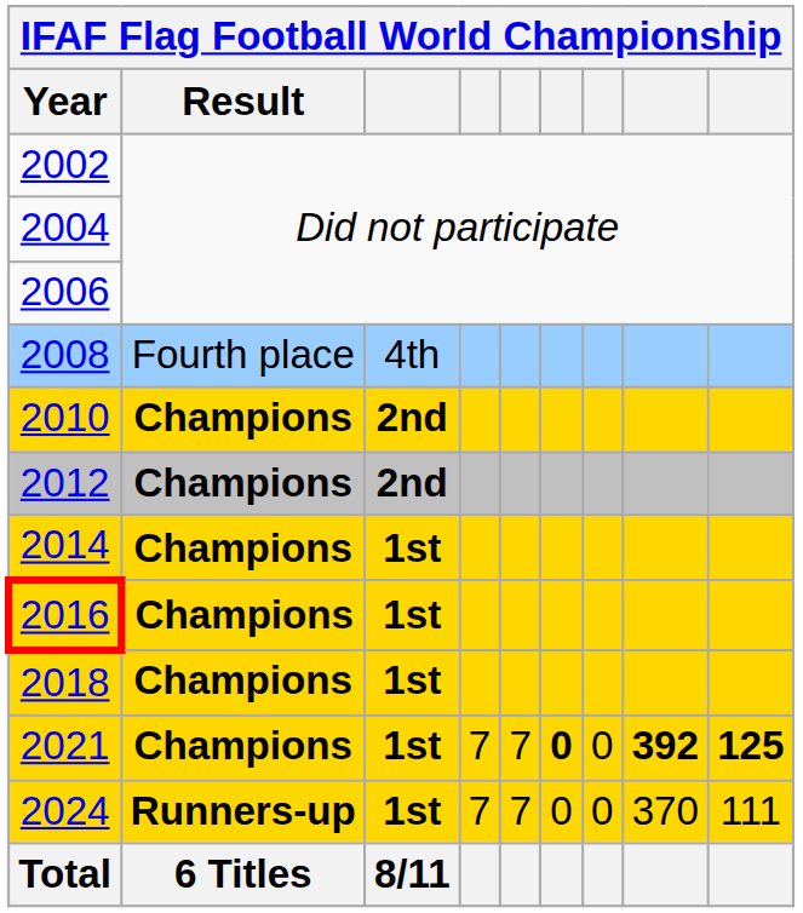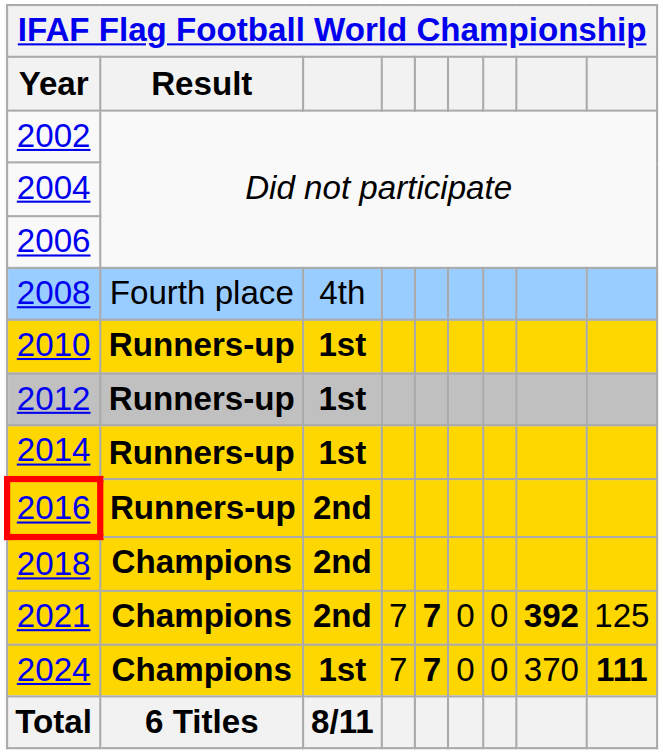2010 | Result: Champions -> Runners-up
2010 | column 3: 2nd -> 1st
2012 | Result: Champions -> Runners-up
2012 | column 3: 2nd -> 1st
2014 | Result: Champions -> Runners-up
2016 | Result: Champions -> Runners-up
2016 | column 3: 1st -> 2nd
2018 | column 3: 1st -> 2nd
2021 | column 3: 1st -> 2nd
2021 | column 5: normal -> bold
2021 | column 6: bold -> normal
2021 | column 9: bold -> normal
2024 | Result: Runners-up -> Champions
2024 | column 5: normal -> bold
2024 | column 9: normal -> bold
